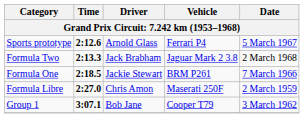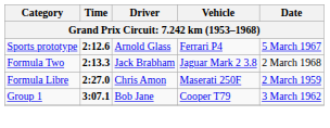- row: Formula One | 2:18.5 | Jackie Stewart | BRM P261 | 7 March 1966
